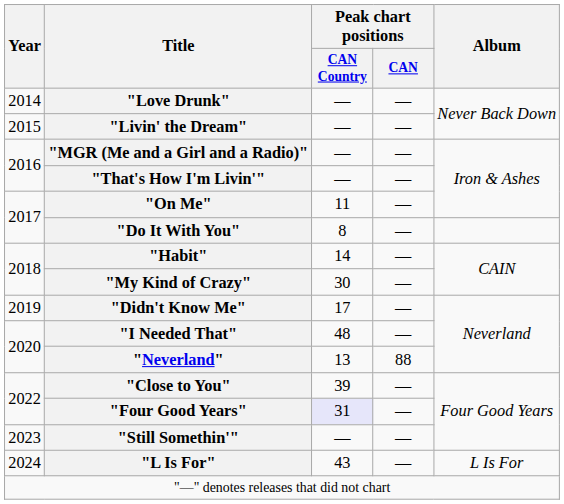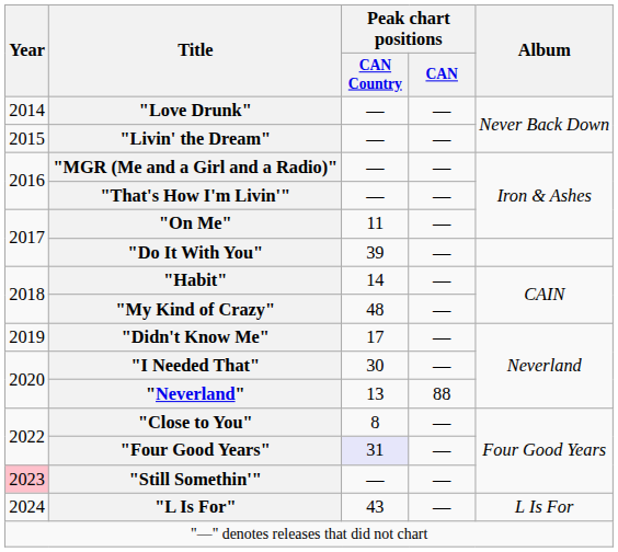"Do It With You" | Peak chart positions / CAN Country: 8 -> 39
"My Kind of Crazy" | Peak chart positions / CAN Country: 30 -> 48
"I Needed That" | Peak chart positions / CAN Country: 48 -> 30
"Close to You" | Peak chart positions / CAN Country: 39 -> 8
"Still Somethin'" | Year: no background -> pink background
